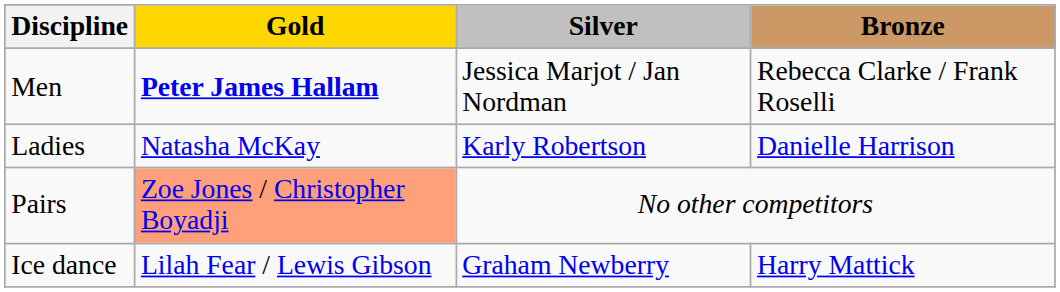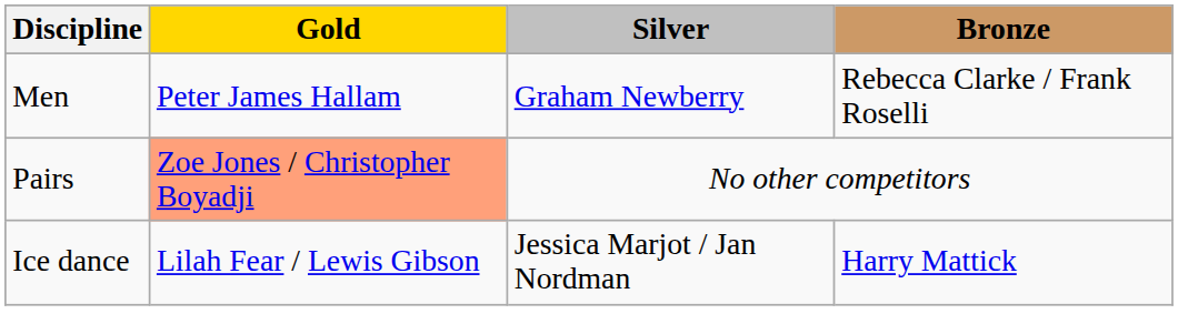Men | Gold: bold -> normal
Men | Silver: Jessica Marjot / Jan Nordman -> Graham Newberry
- row: Ladies | Natasha McKay | Karly Robertson | Danielle Harrison
Ice dance | Silver: Graham Newberry -> Jessica Marjot / Jan Nordman
